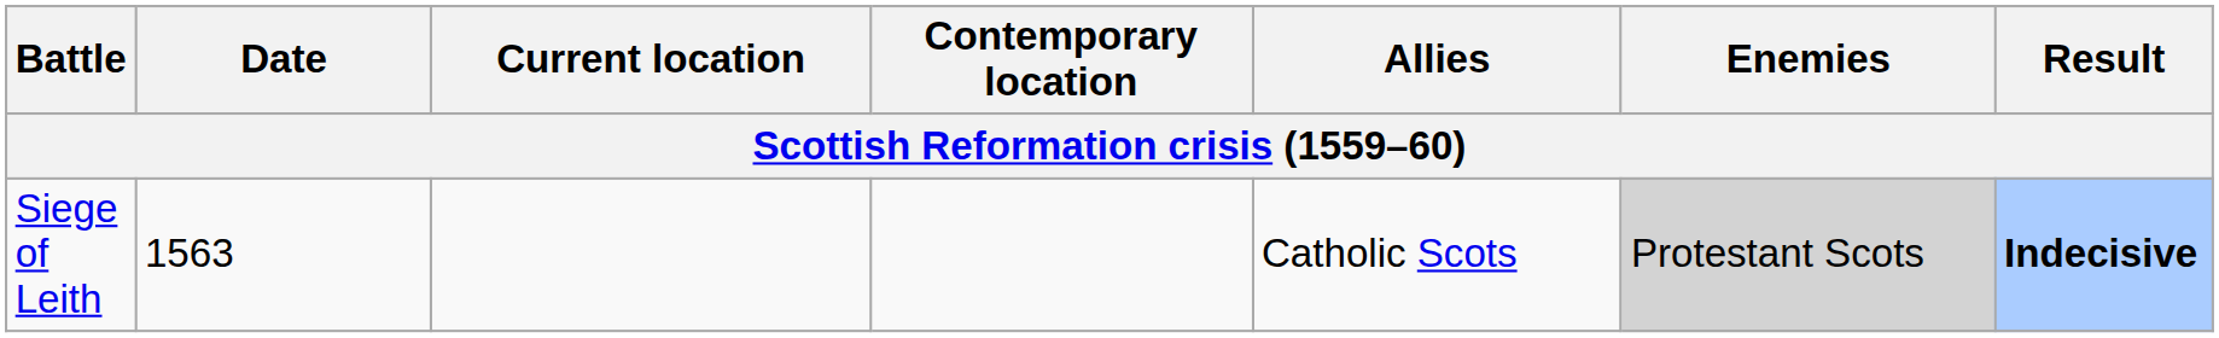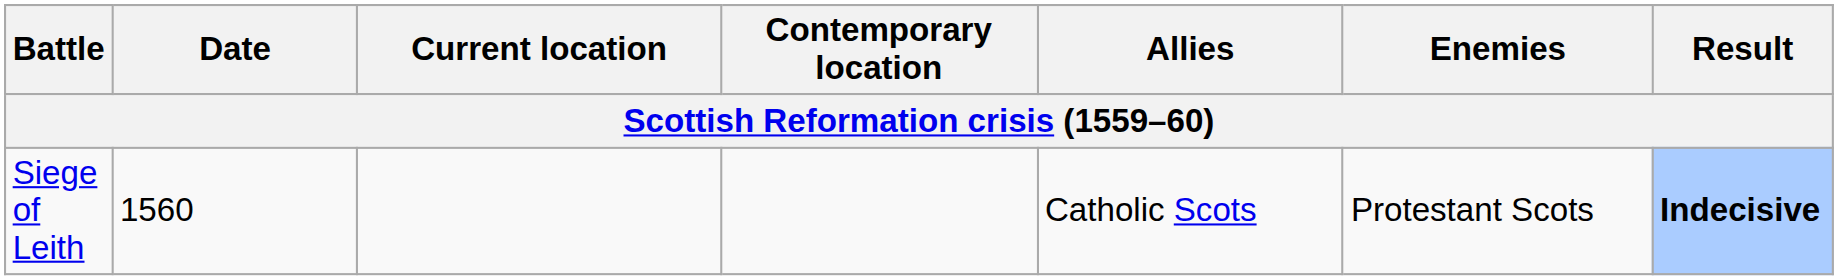Siege of Leith | Date: 1563 -> 1560
Siege of Leith | Enemies: lightgrey background -> no background
